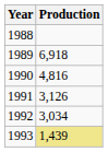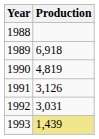1990 | Production: 4,816 -> 4,819
1992 | Production: 3,034 -> 3,031
